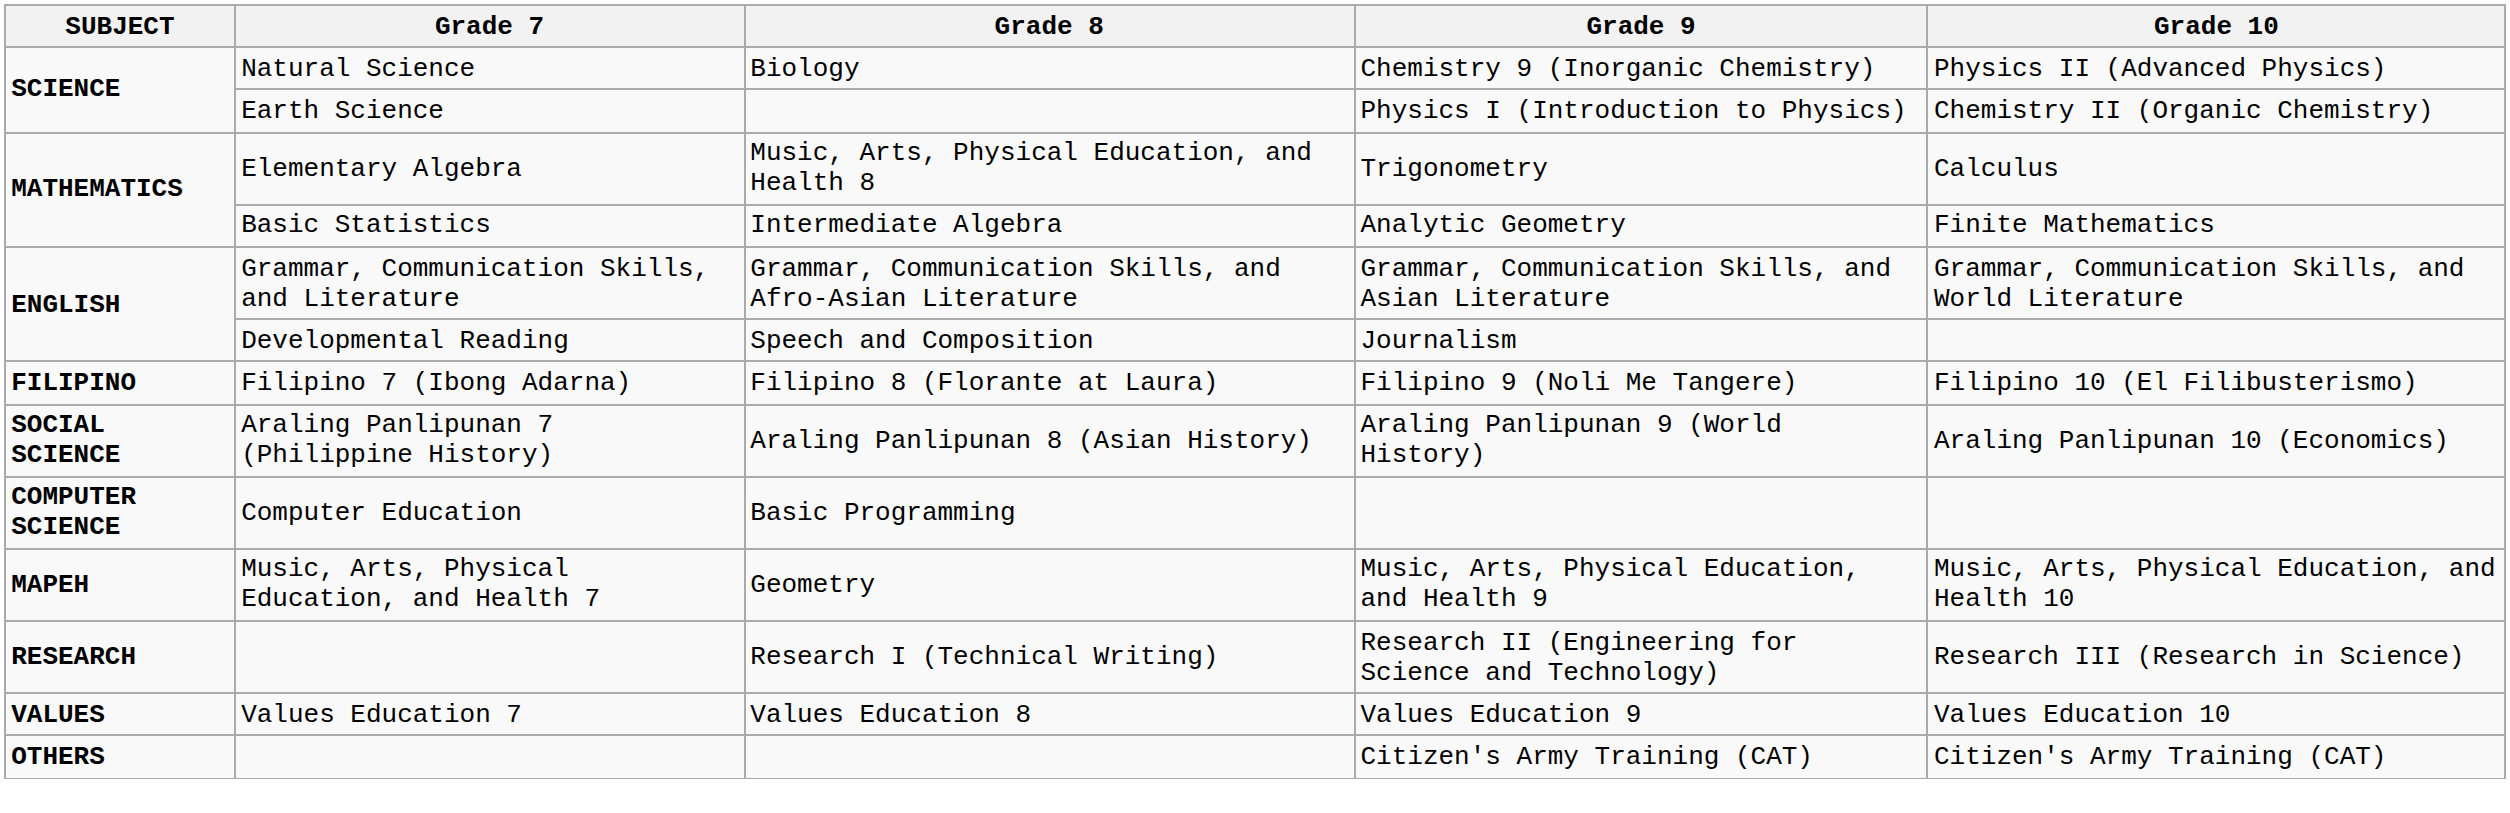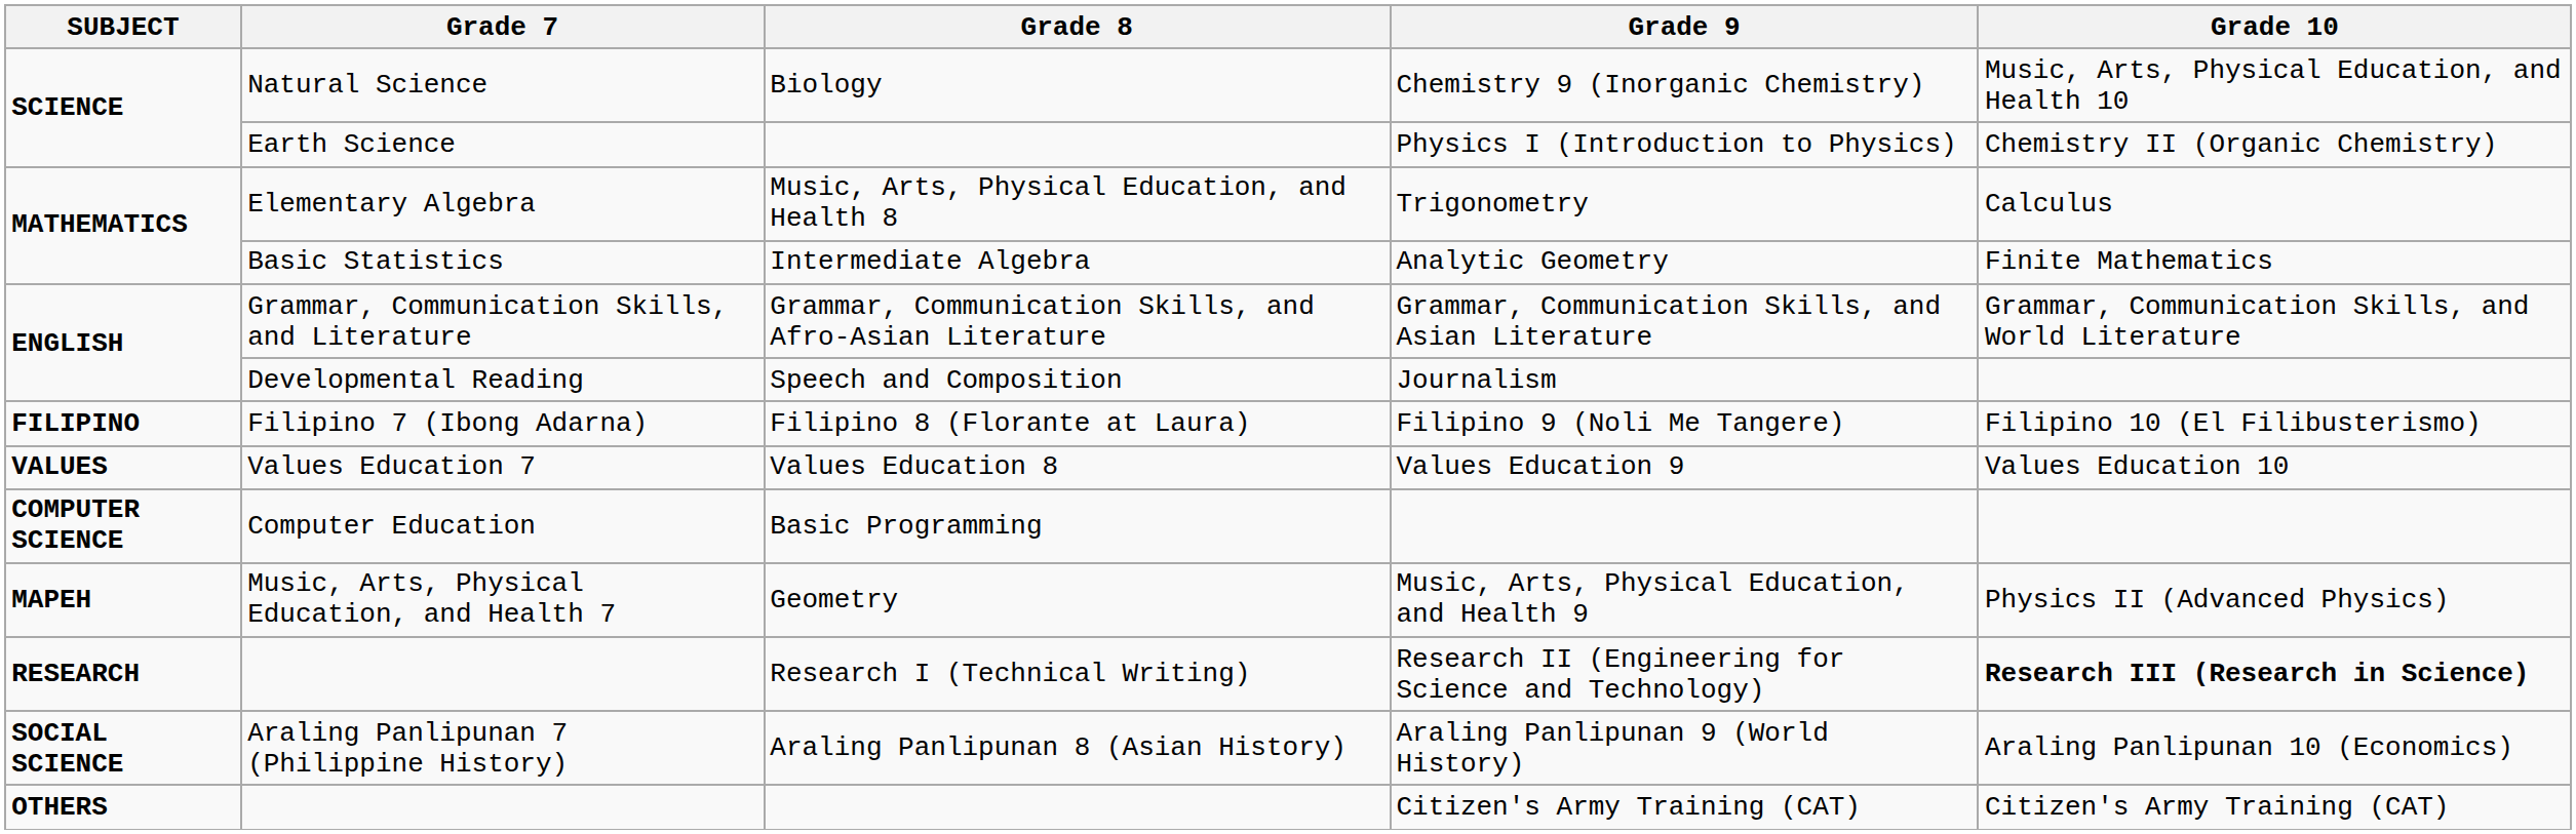Chemistry 9 (Inorganic Chemistry) | Grade 10: Physics II (Advanced Physics) -> Music, Arts, Physical Education, and Health 10
rows swapped: Araling Panlipunan 9 (World History) <-> Values Education 9
Music, Arts, Physical Education, and Health 9 | Grade 10: Music, Arts, Physical Education, and Health 10 -> Physics II (Advanced Physics)
Research II (Engineering for Science and Technology) | Grade 10: normal -> bold
